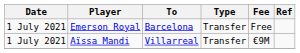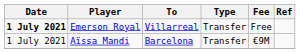Emerson Royal | Date: normal -> bold
Emerson Royal | To: Barcelona -> Villarreal
Aïssa Mandi | To: Villarreal -> Barcelona
